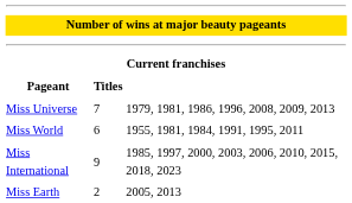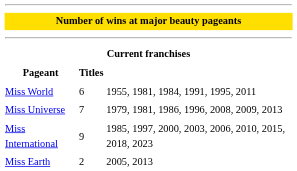rows swapped: Miss Universe <-> Miss World
